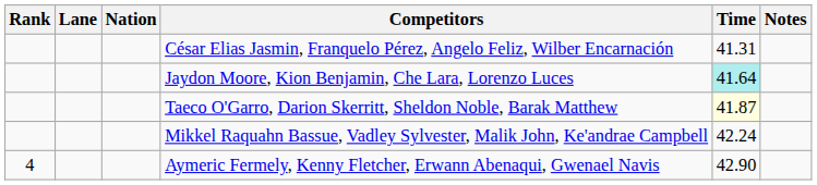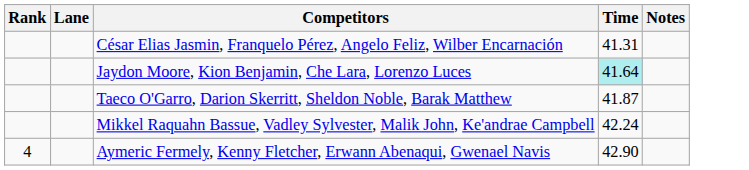- column: Nation
Taeco O'Garro, Darion Skerritt, Sheldon Noble, Barak Matthew | Time: lightyellow background -> no background
